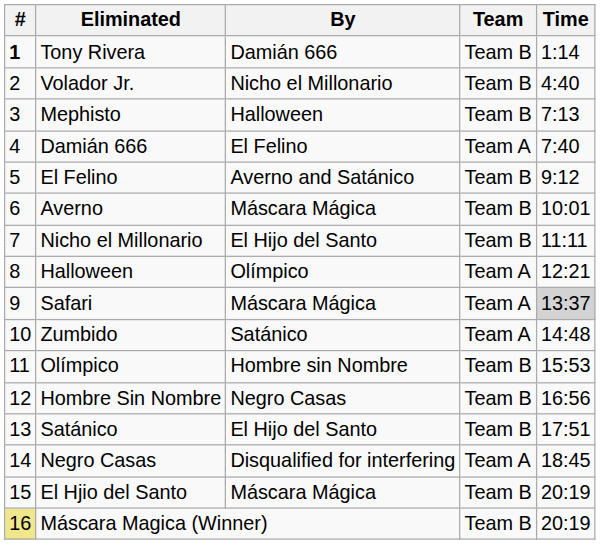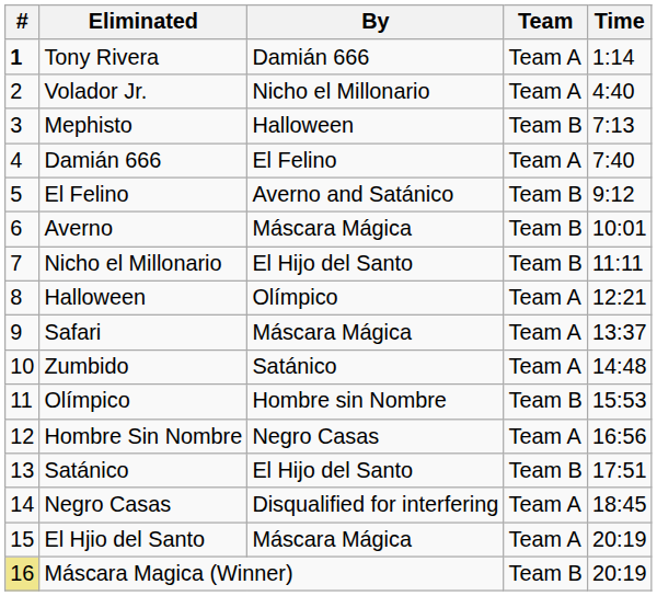Tony Rivera | Team: Team B -> Team A
Volador Jr. | Team: Team B -> Team A
Safari | Time: lightgrey background -> no background
Hombre Sin Nombre | Team: Team B -> Team A
El Hjio del Santo | Team: Team B -> Team A
